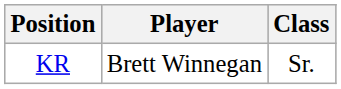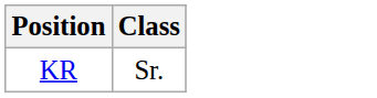- column: Player | Brett Winnegan
